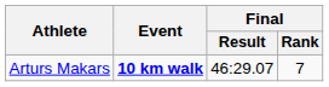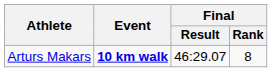Arturs Makars | Final / Rank: 7 -> 8
